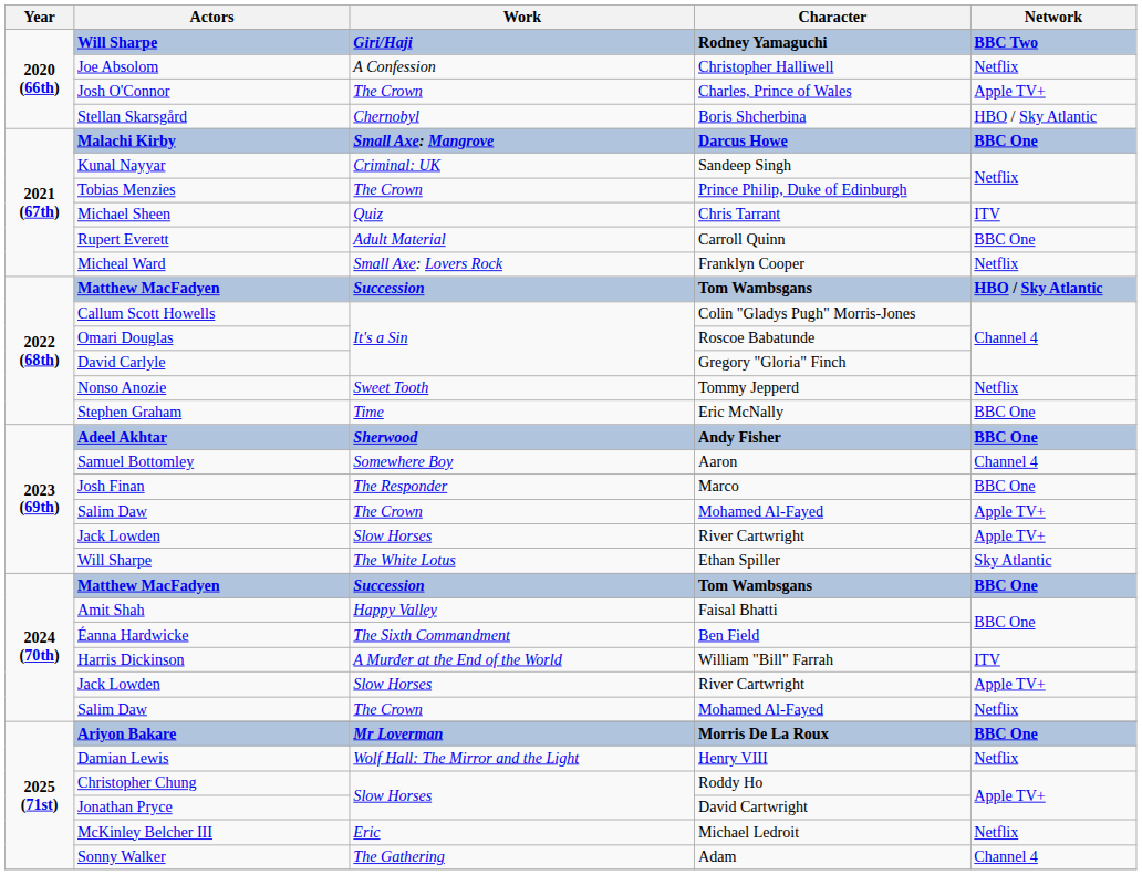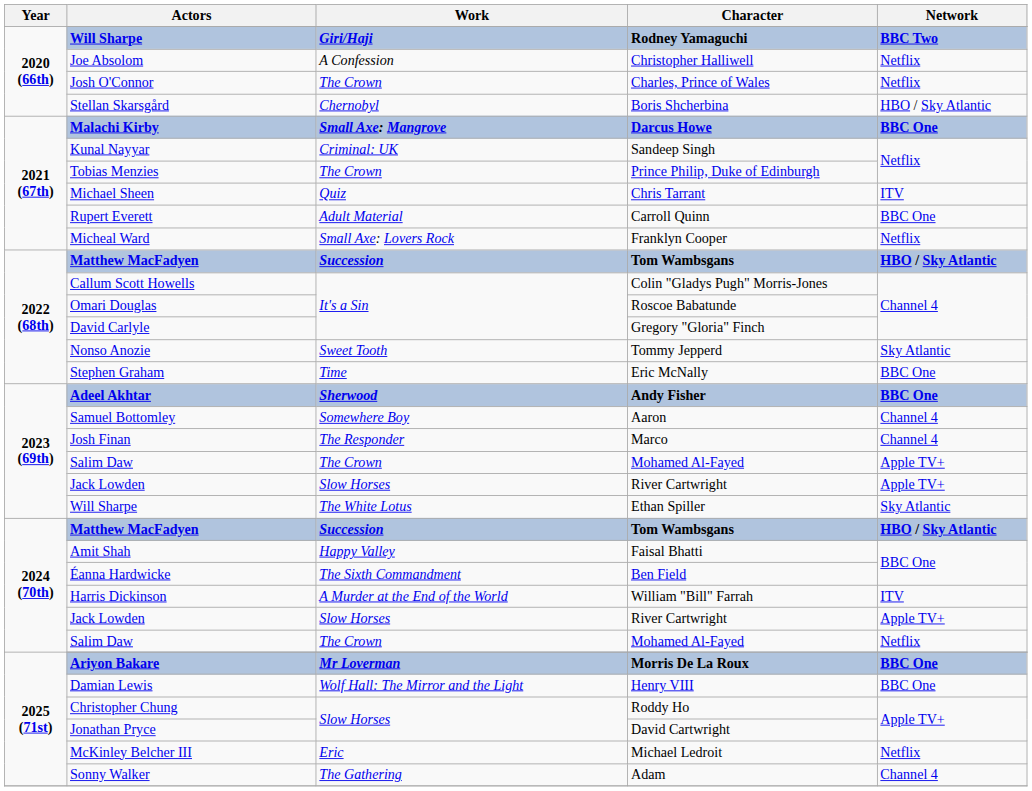Charles, Prince of Wales | Network: Apple TV+ -> Netflix
Tommy Jepperd | Network: Netflix -> Sky Atlantic
Marco | Network: BBC One -> Channel 4
2024 (70th) / Tom Wambsgans | Network: BBC One -> HBO / Sky Atlantic
Henry VIII | Network: Netflix -> BBC One
